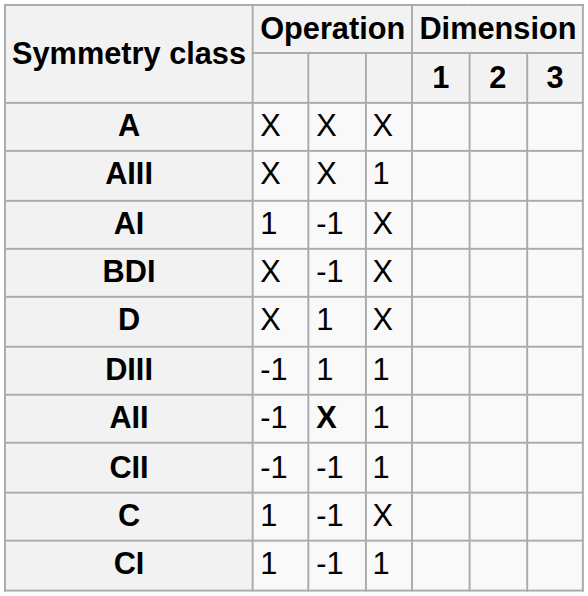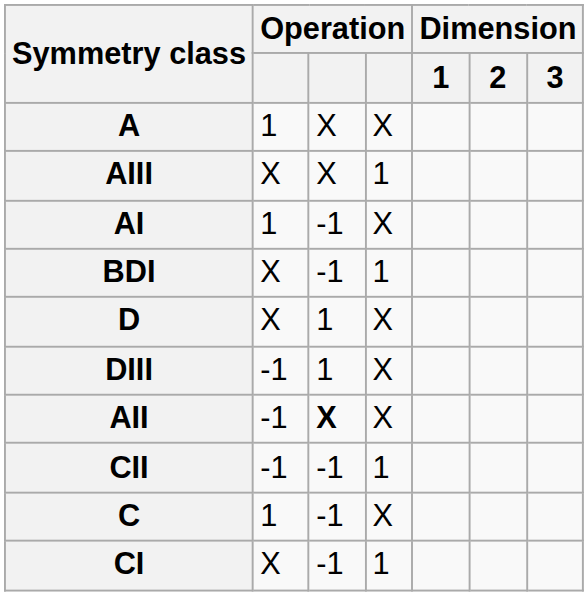A | column 2: X -> 1
BDI | column 4: X -> 1
DIII | column 4: 1 -> X
AII | column 4: 1 -> X
CI | column 2: 1 -> X
